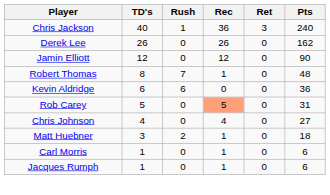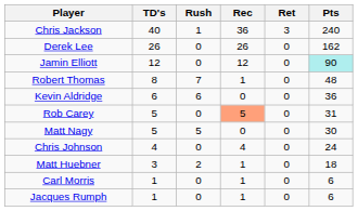Jamin Elliott | Pts: no background -> paleturquoise background
+ row: Matt Nagy | 5 | 5 | 0 | 0 | 30
Chris Johnson | Pts: 27 -> 24
